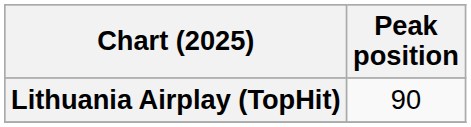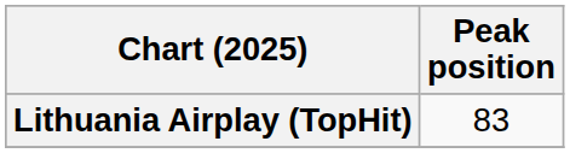Lithuania Airplay (TopHit) | Peak position: 90 -> 83
